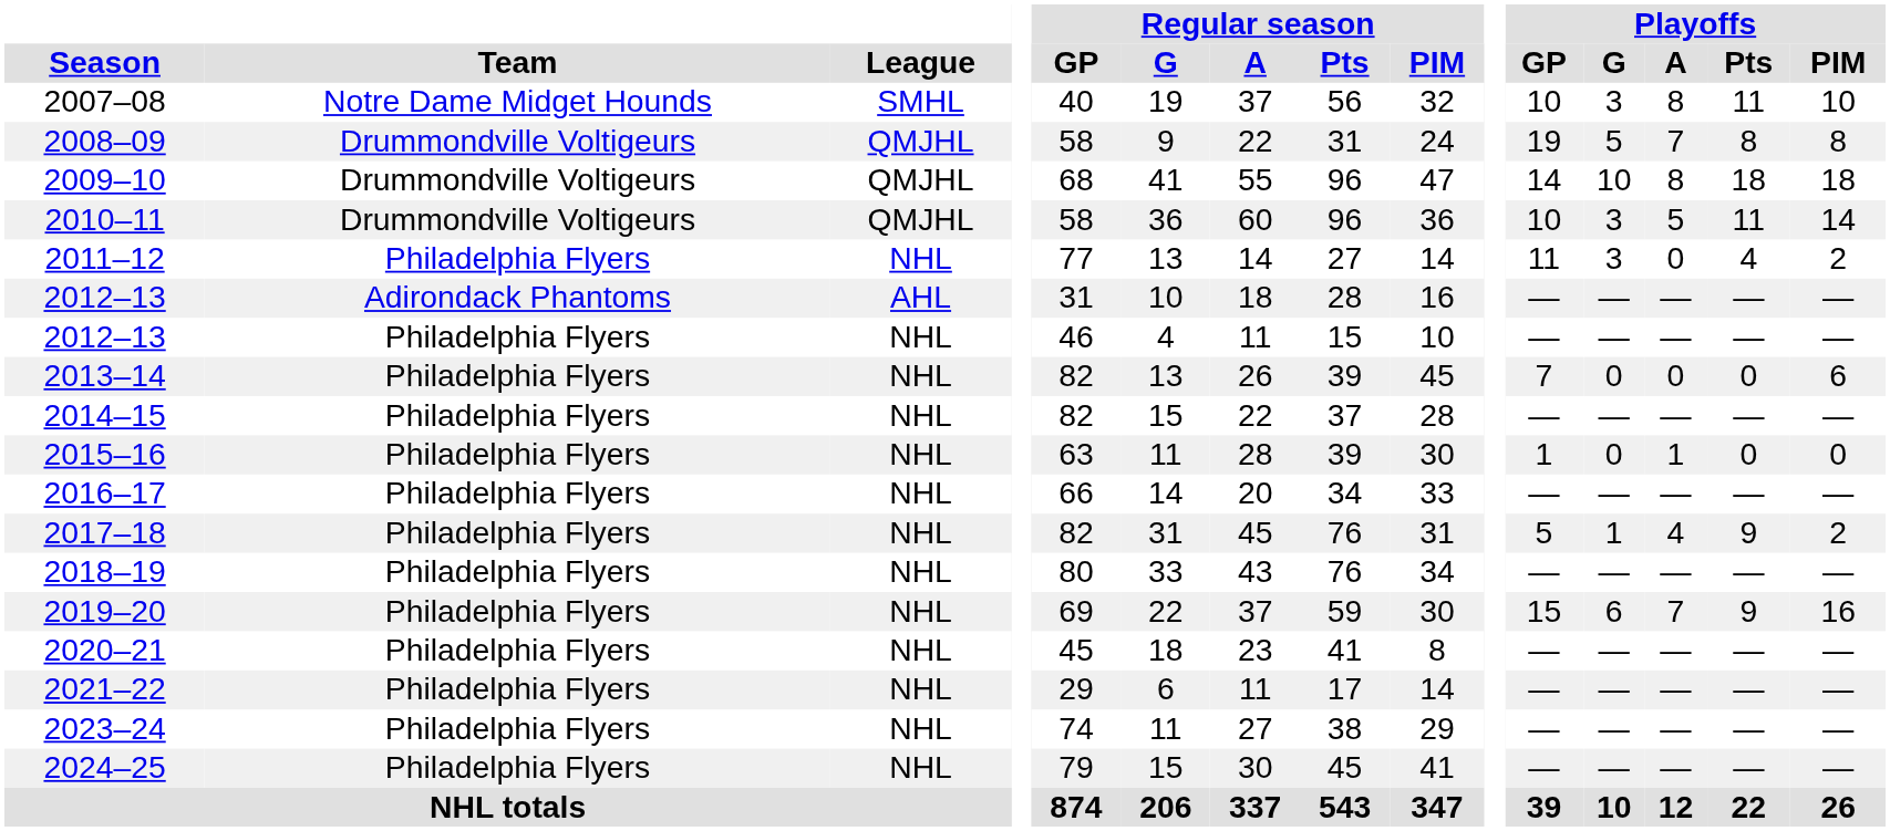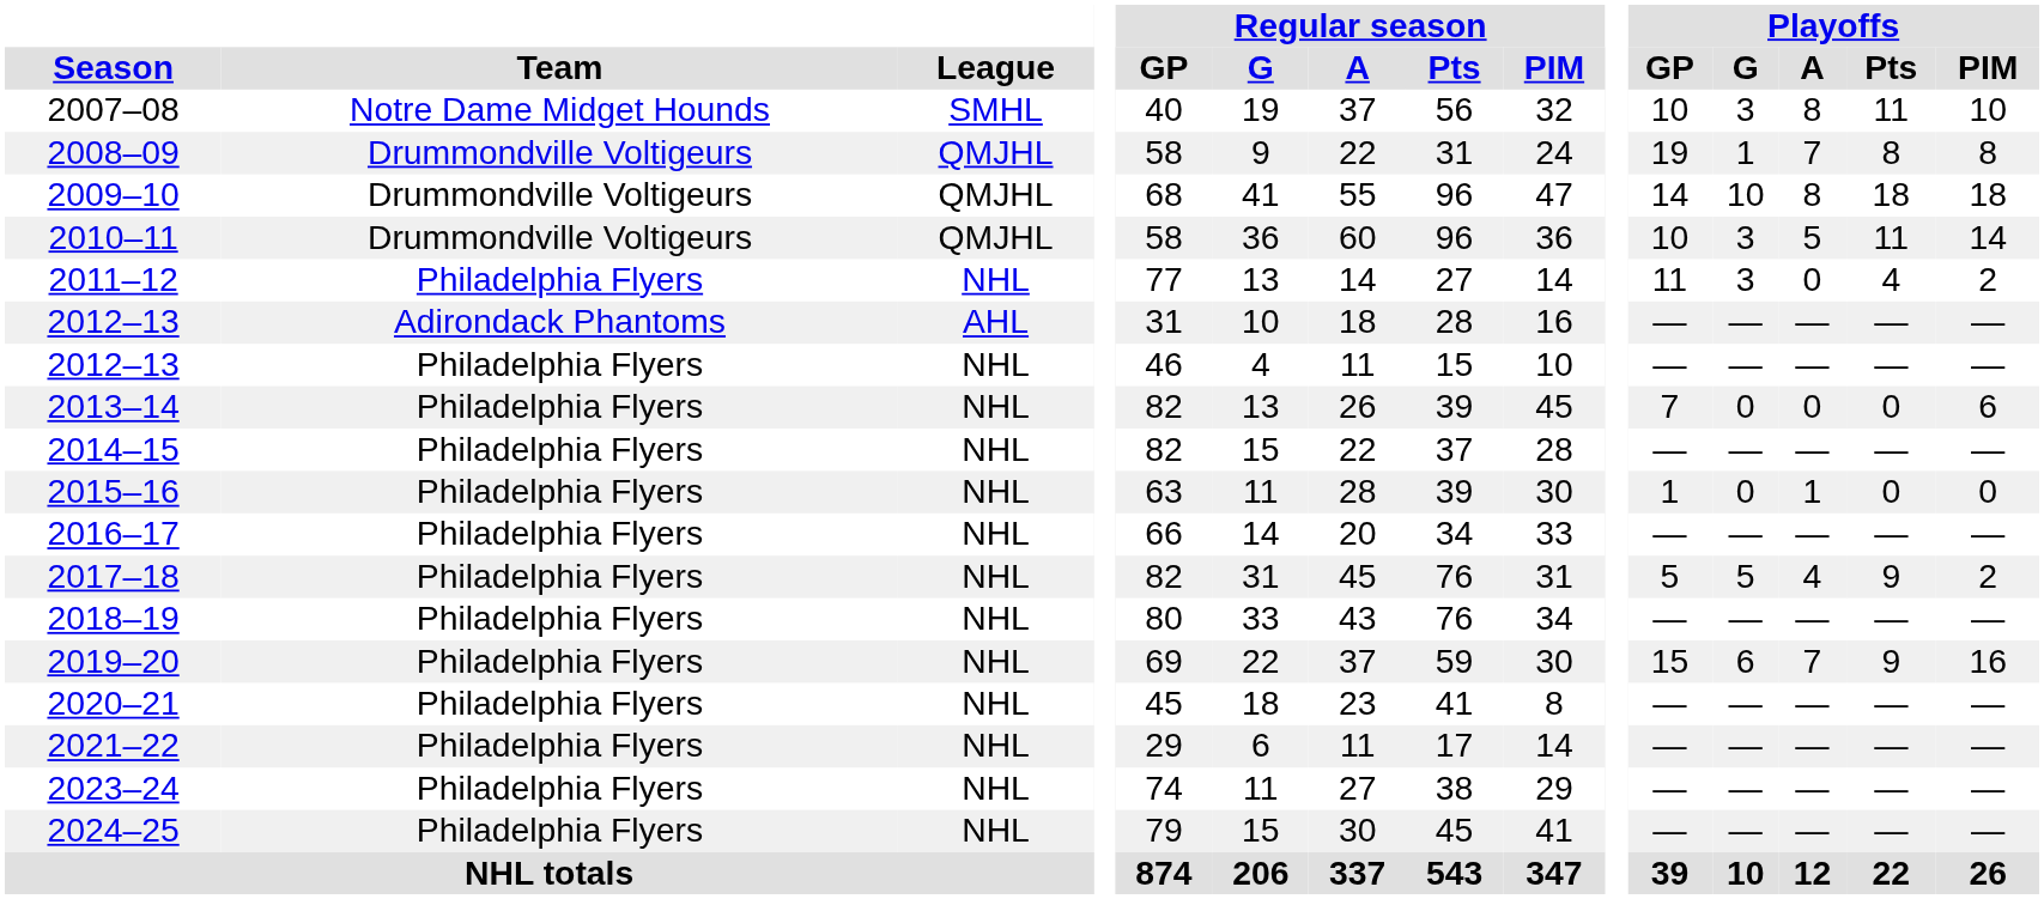2008–09 | Playoffs / G: 5 -> 1
2017–18 | Playoffs / G: 1 -> 5
